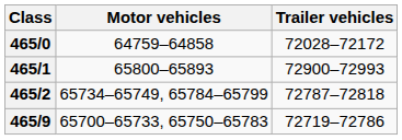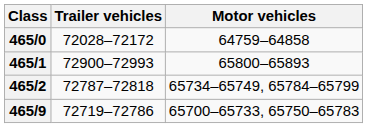columns swapped: Motor vehicles <-> Trailer vehicles
